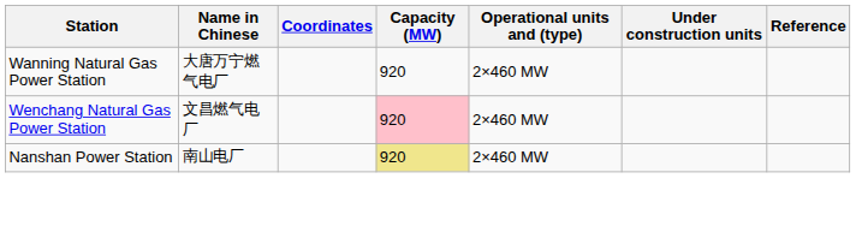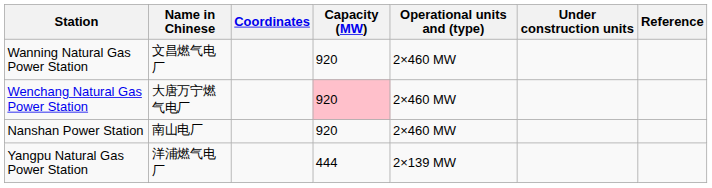Wanning Natural Gas Power Station | Name in Chinese: 大唐万宁燃气电厂 -> 文昌燃气电厂
Wenchang Natural Gas Power Station | Name in Chinese: 文昌燃气电厂 -> 大唐万宁燃气电厂
Nanshan Power Station | Capacity (MW): khaki background -> no background
+ row: Yangpu Natural Gas Power Station | 洋浦燃气电厂 | 444 | 2×139 MW
